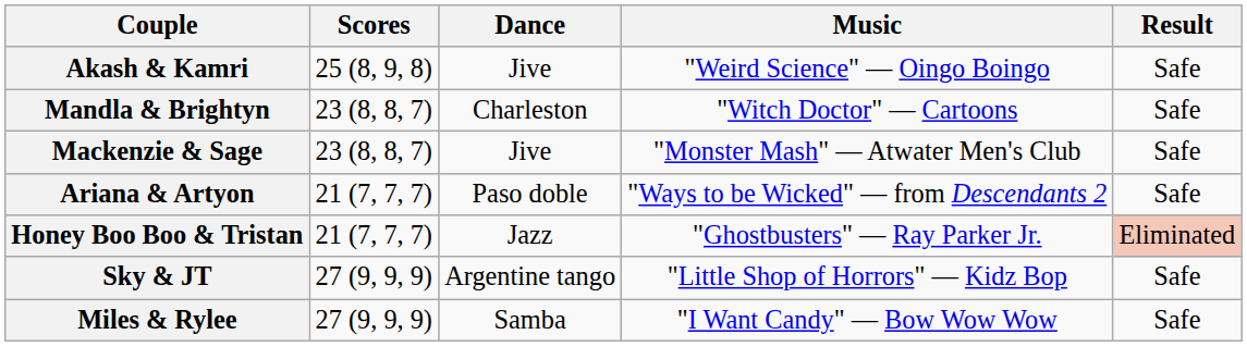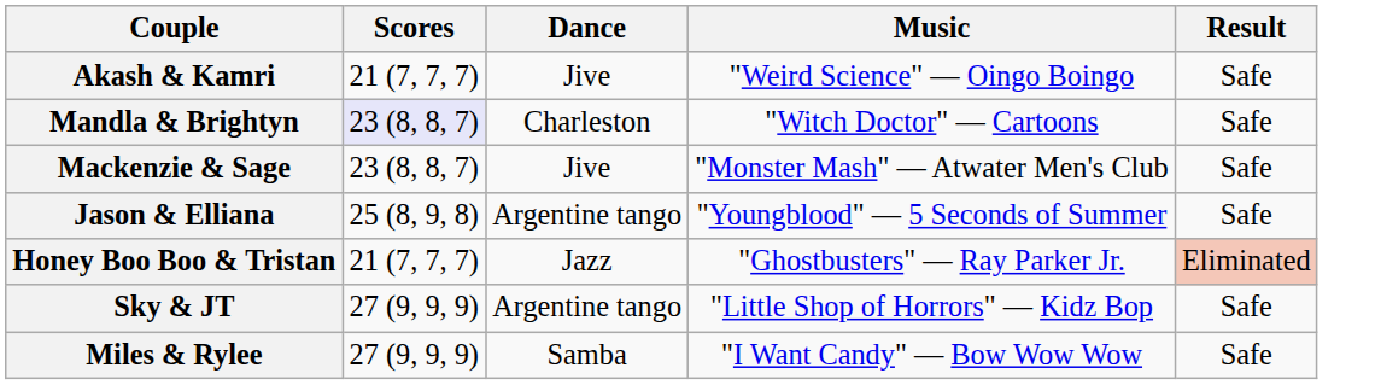Akash & Kamri | Scores: 25 (8, 9, 8) -> 21 (7, 7, 7)
Mandla & Brightyn | Scores: no background -> lavender background
+ row: Jason & Elliana | 25 (8, 9, 8) | Argentine tango | "Youngblood" — 5 Seconds of Summer | Safe
- row: Ariana & Artyon | 21 (7, 7, 7) | Paso doble | "Ways to be Wicked" — from Descendants 2 | Safe
